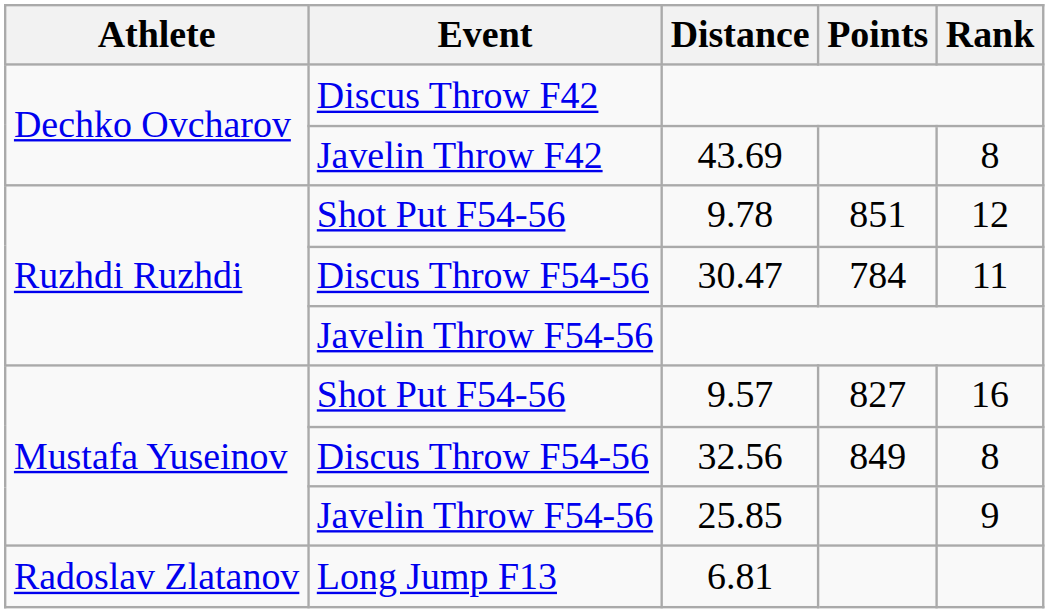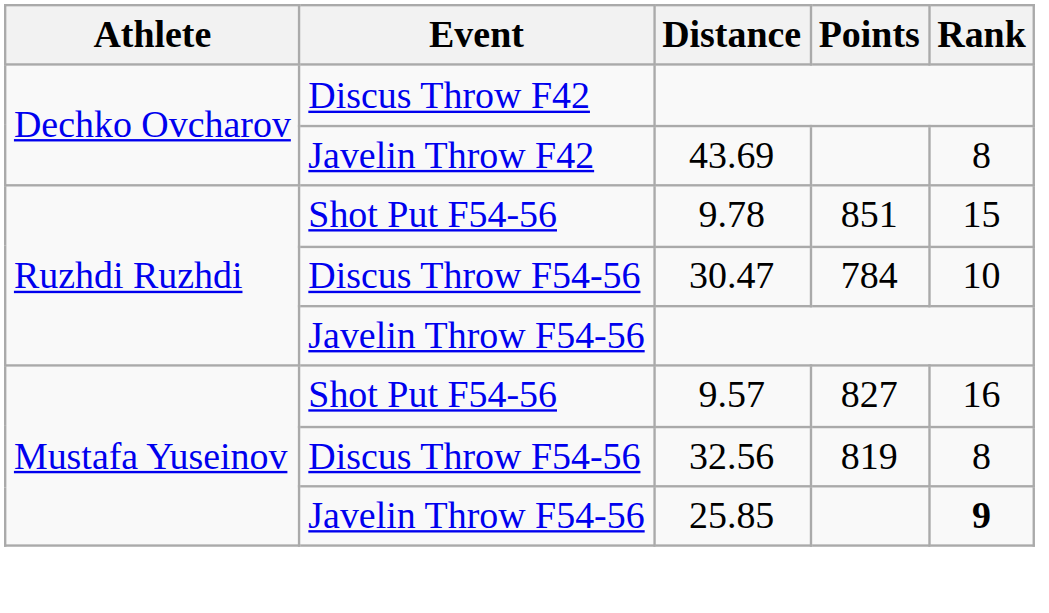9.78 | Rank: 12 -> 15
30.47 | Rank: 11 -> 10
32.56 | Points: 849 -> 819
25.85 | Rank: normal -> bold
- row: Radoslav Zlatanov | Long Jump F13 | 6.81
